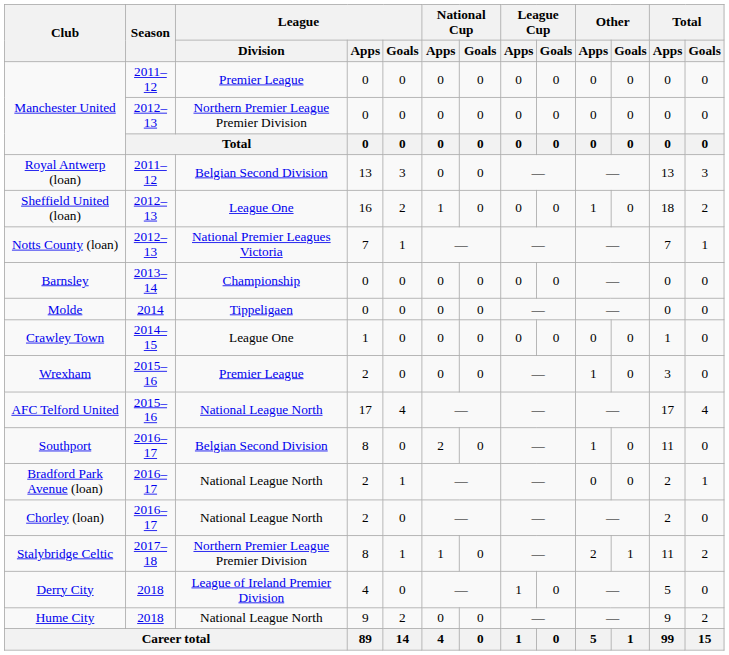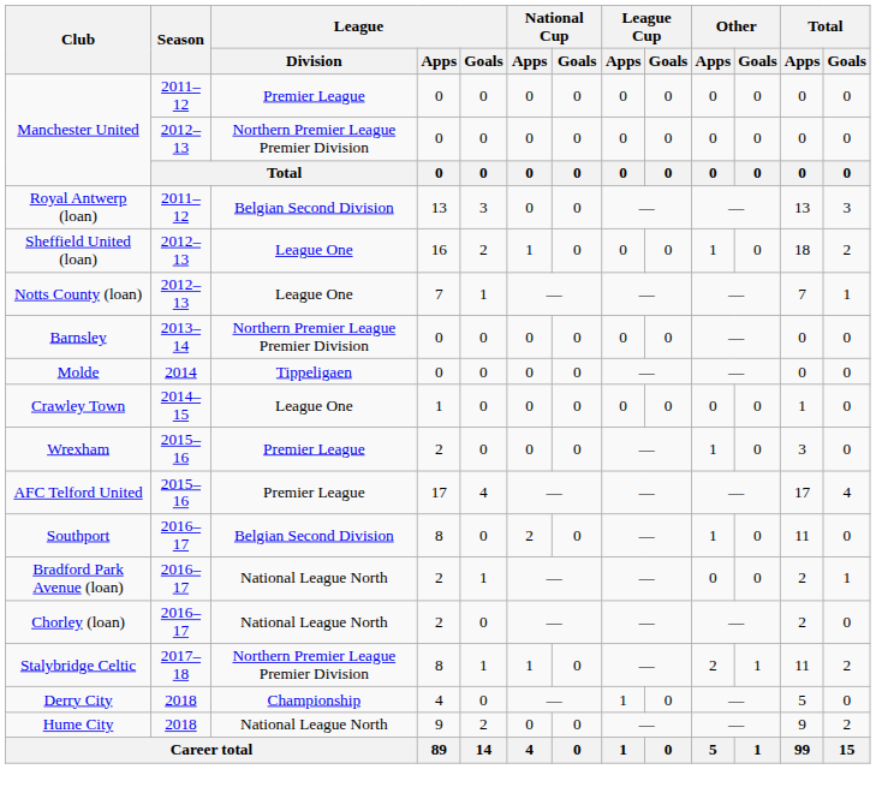Notts County (loan) | League / Division: National Premier Leagues Victoria -> League One
Barnsley | League / Division: Championship -> Northern Premier League Premier Division
AFC Telford United | League / Division: National League North -> Premier League
Derry City | League / Division: League of Ireland Premier Division -> Championship
